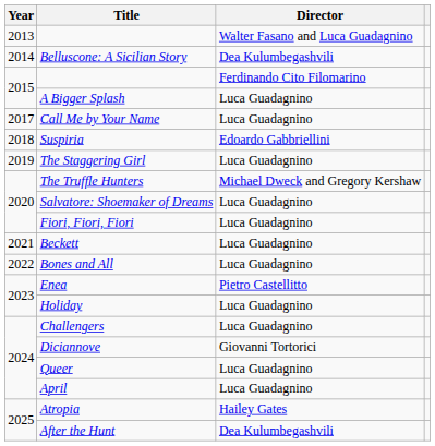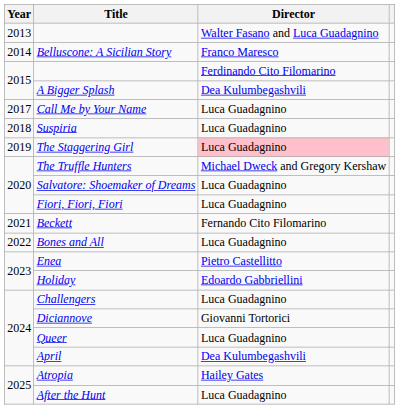Belluscone: A Sicilian Story | Director: Dea Kulumbegashvili -> Franco Maresco
A Bigger Splash | Director: Luca Guadagnino -> Dea Kulumbegashvili
Suspiria | Director: Edoardo Gabbriellini -> Luca Guadagnino
The Staggering Girl | Director: no background -> pink background
Beckett | Director: Luca Guadagnino -> Fernando Cito Filomarino
Holiday | Director: Luca Guadagnino -> Edoardo Gabbriellini
April | Director: Luca Guadagnino -> Dea Kulumbegashvili
After the Hunt | Director: Dea Kulumbegashvili -> Luca Guadagnino
